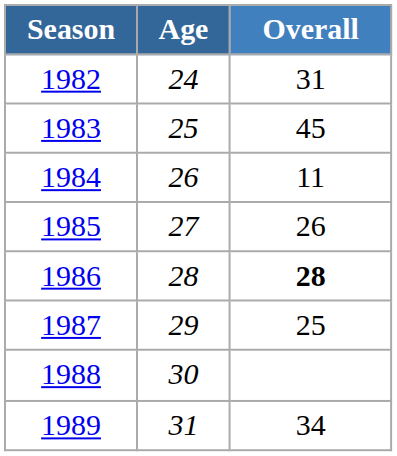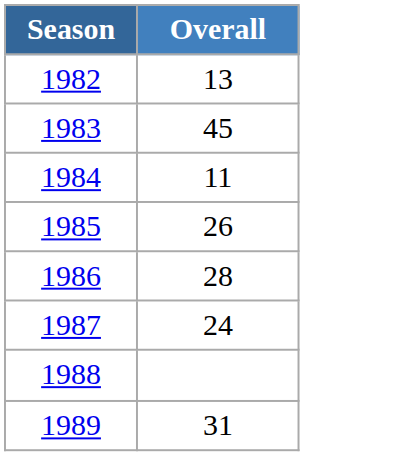- column: Age | 24 | 25 | 26 | 27 | 28 | 29 | 30 | 31
1982 | Overall: 31 -> 13
1986 | Overall: bold -> normal
1987 | Overall: 25 -> 24
1989 | Overall: 34 -> 31
